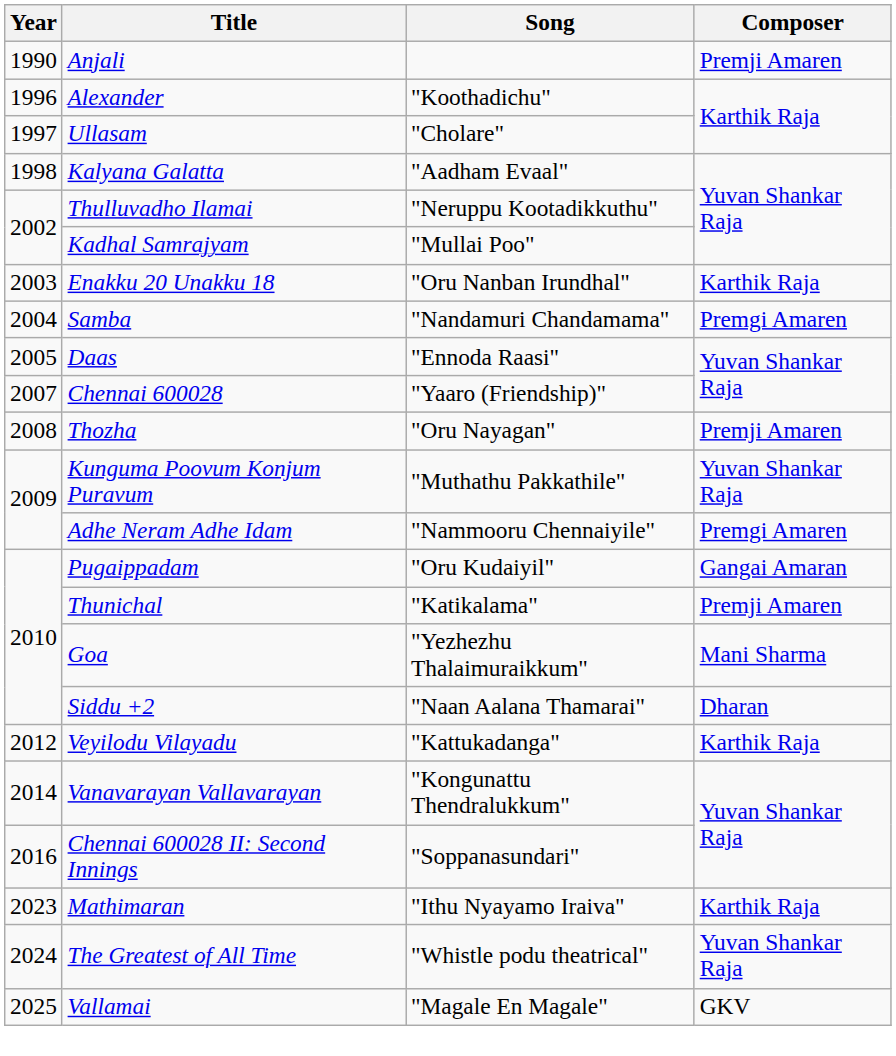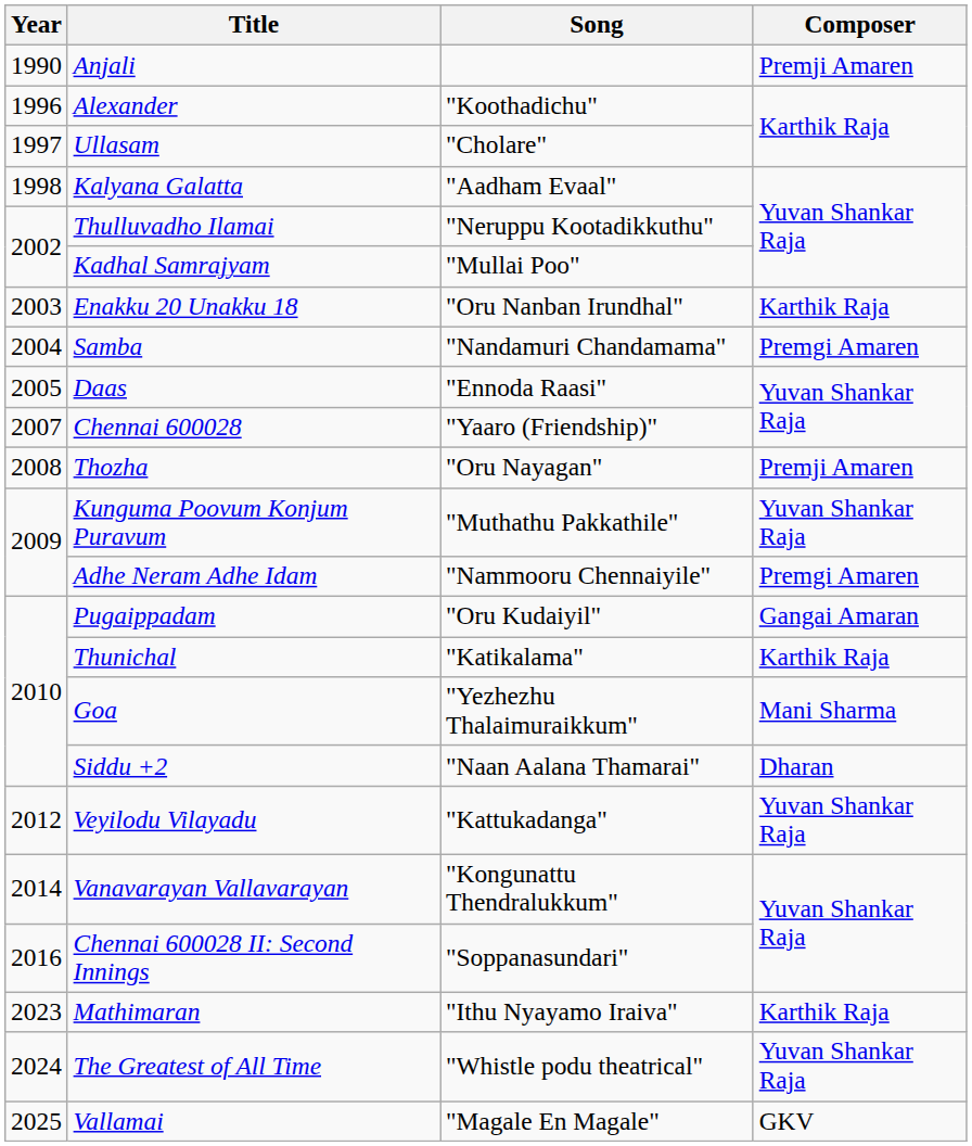Thunichal | Composer: Premji Amaren -> Karthik Raja
Veyilodu Vilayadu | Composer: Karthik Raja -> Yuvan Shankar Raja
